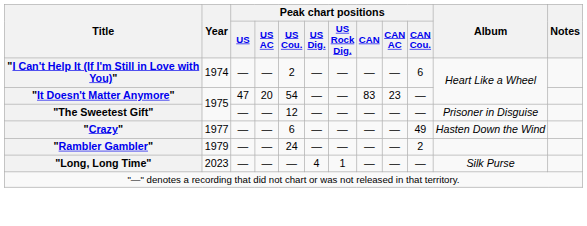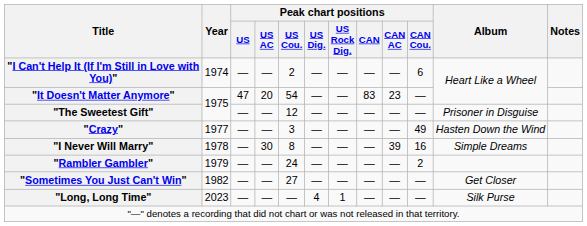"Crazy" | Peak chart positions / US Cou.: 6 -> 3
+ row: "I Never Will Marry" | 1978 | — | 30 | 8 | — | — | — | 39 | 16 | Simple Dreams
+ row: "Sometimes You Just Can't Win" | 1982 | — | — | 27 | — | — | — | — | — | Get Closer
